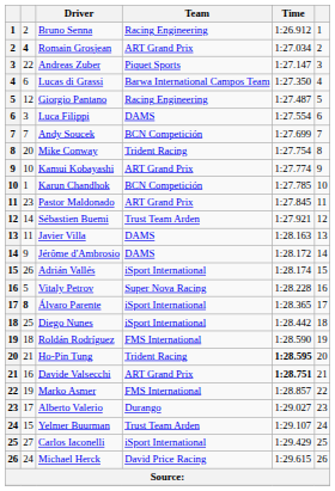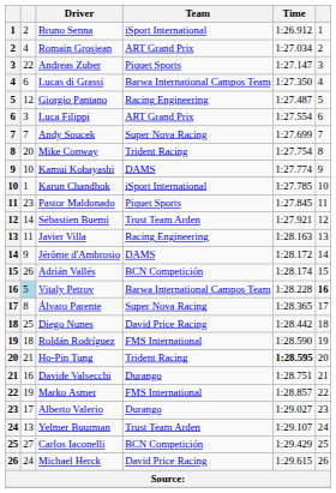Bruno Senna | Team: Racing Engineering -> iSport International
Romain Grosjean | column 2: bold -> normal
Luca Filippi | Team: DAMS -> ART Grand Prix
Andy Soucek | Team: BCN Competición -> Super Nova Racing
Kamui Kobayashi | Team: ART Grand Prix -> DAMS
Karun Chandhok | Team: BCN Competición -> iSport International
Pastor Maldonado | Team: ART Grand Prix -> Piquet Sports
Javier Villa | Team: DAMS -> Racing Engineering
Adrián Vallés | Team: iSport International -> BCN Competición
Vitaly Petrov | column 2: no background -> lightblue background
Vitaly Petrov | Team: Super Nova Racing -> Barwa International Campos Team
Vitaly Petrov | column 6: normal -> bold
Álvaro Parente | column 2: bold -> normal
Álvaro Parente | Team: iSport International -> Super Nova Racing
Diego Nunes | Team: iSport International -> David Price Racing
Davide Valsecchi | Team: ART Grand Prix -> Durango
Davide Valsecchi | Time: bold -> normal
Yelmer Buurman | column 2: 15 -> 13
Carlos Iaconelli | Team: iSport International -> BCN Competición
